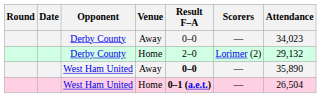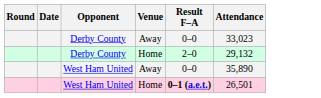- column: Scorers | — | Lorimer (2) | — | —
Derby County / Away | Attendance: 34,023 -> 33,023
West Ham United / Away | Result F–A: bold -> normal
West Ham United / Home | Attendance: 26,504 -> 26,501
